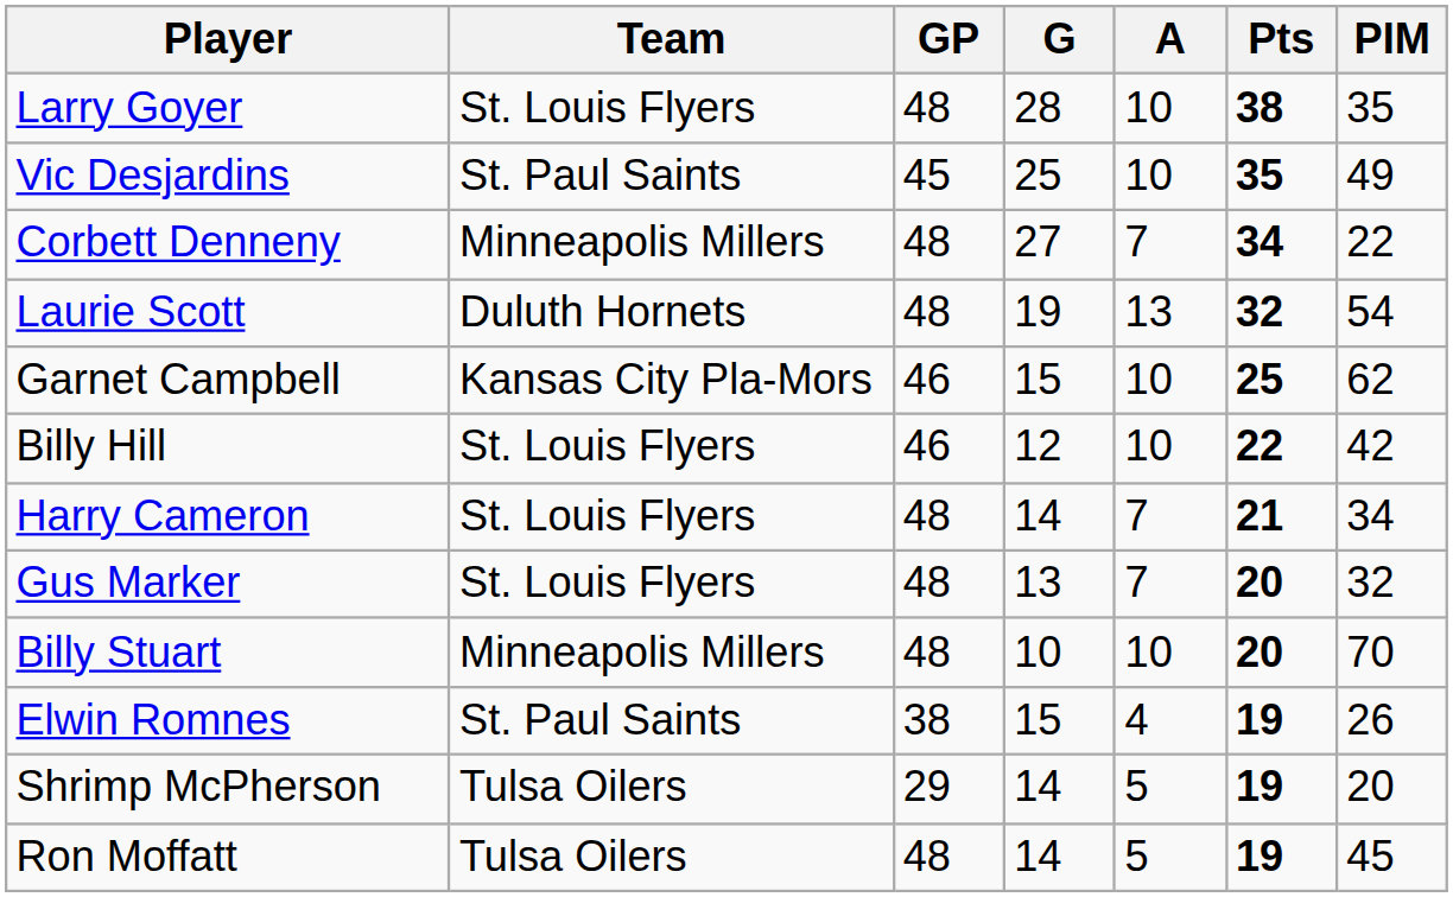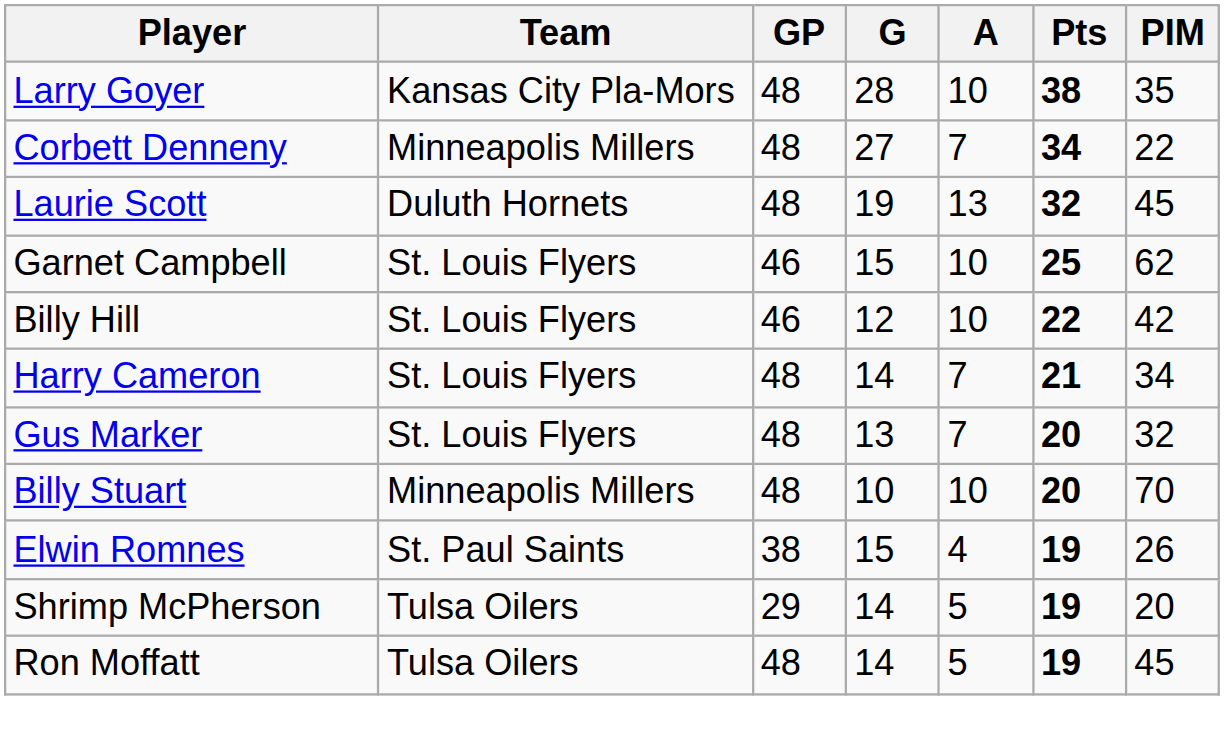Larry Goyer | Team: St. Louis Flyers -> Kansas City Pla-Mors
- row: Vic Desjardins | St. Paul Saints | 45 | 25 | 10 | 35 | 49
Laurie Scott | PIM: 54 -> 45
Garnet Campbell | Team: Kansas City Pla-Mors -> St. Louis Flyers
